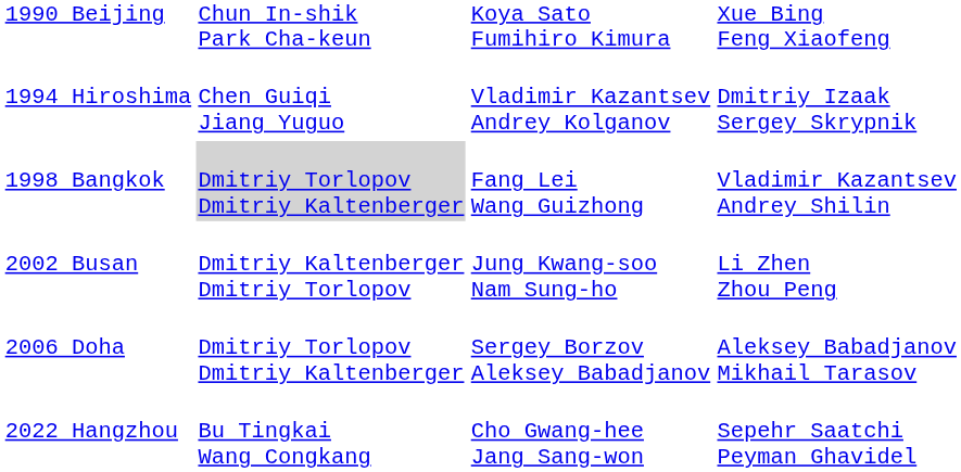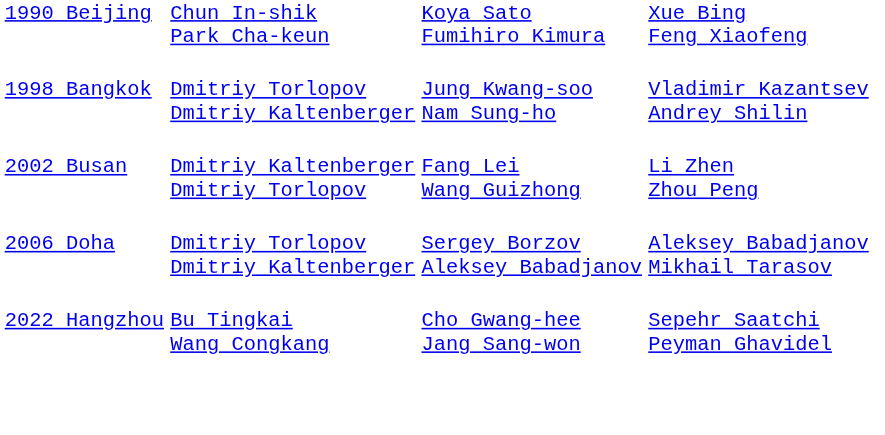- row: 1994 Hiroshima | Chen Guiqi Jiang Yuguo | Vladimir Kazantsev Andrey Kolganov | Dmitriy Izaak Sergey Skrypnik
1998 Bangkok | column 2: lightgrey background -> no background
1998 Bangkok | column 3: Fang Lei Wang Guizhong -> Jung Kwang-soo Nam Sung-ho
2002 Busan | column 3: Jung Kwang-soo Nam Sung-ho -> Fang Lei Wang Guizhong
